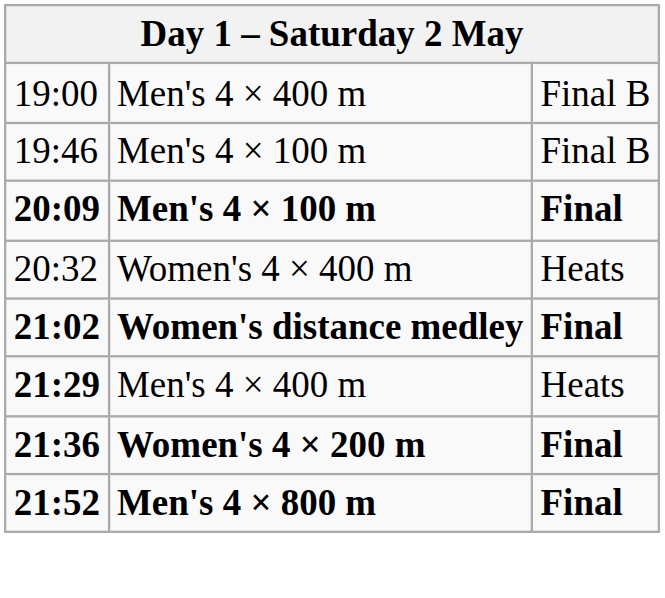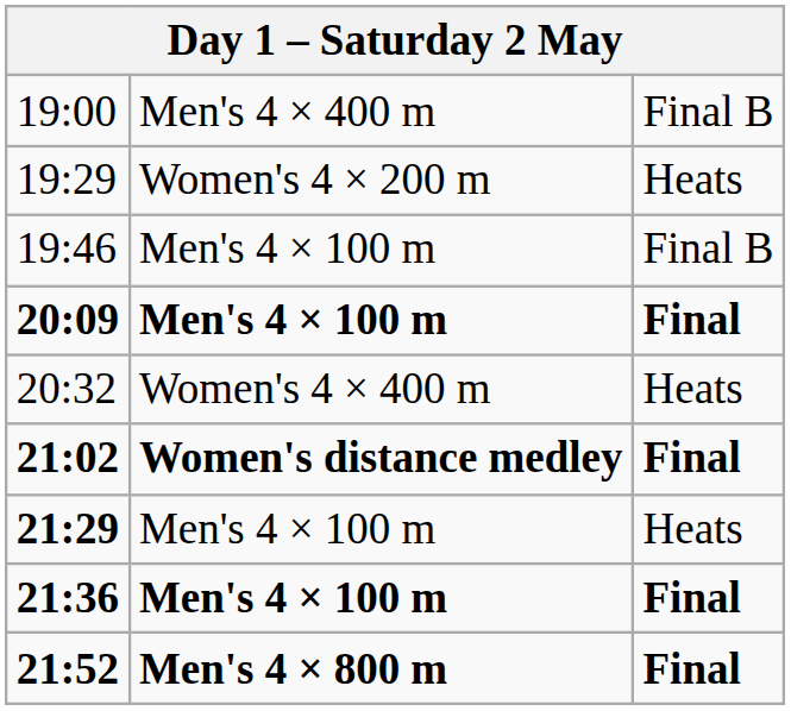+ row: 19:29 | Women's 4 × 200 m | Heats
21:29 | column 2: Men's 4 × 400 m -> Men's 4 × 100 m
21:36 | column 2: Women's 4 × 200 m -> Men's 4 × 100 m
